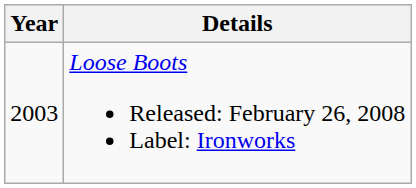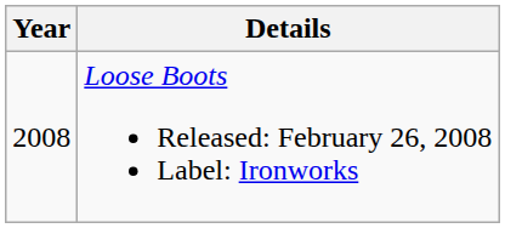Loose Boots Released: February 26, 2008 Label: Ironworks | Year: 2003 -> 2008
